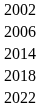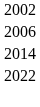- row: 2018
